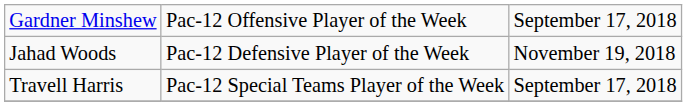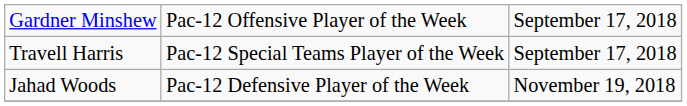rows swapped: Travell Harris <-> Jahad Woods
